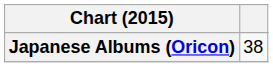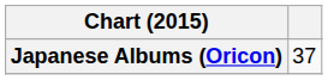Japanese Albums (Oricon) | column 2: 38 -> 37
